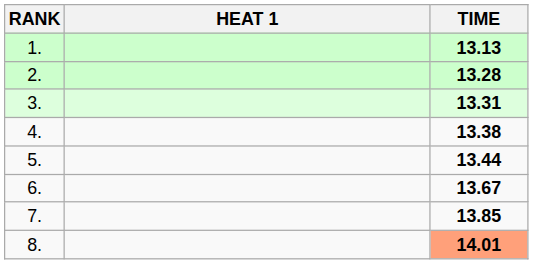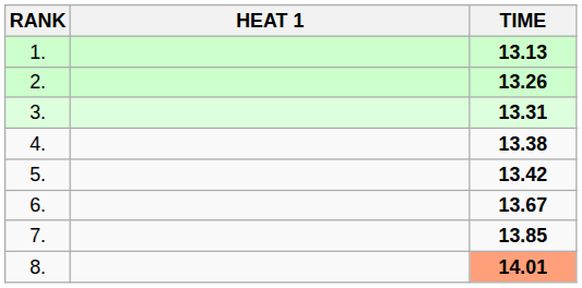2. | TIME: 13.28 -> 13.26
5. | TIME: 13.44 -> 13.42
